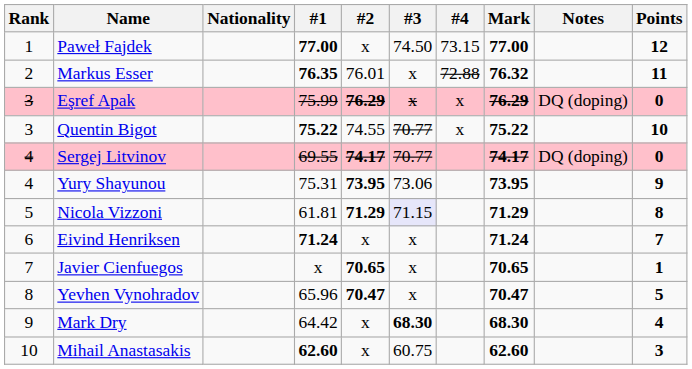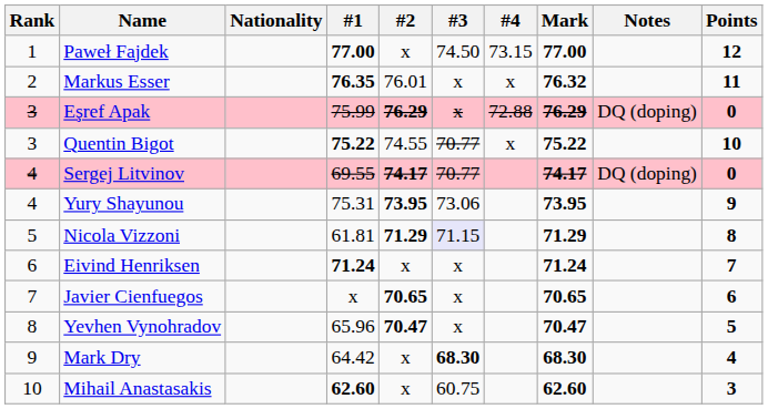Markus Esser | #4: 72.88 -> x
Eşref Apak | #4: x -> 72.88
Javier Cienfuegos | Points: 1 -> 6
